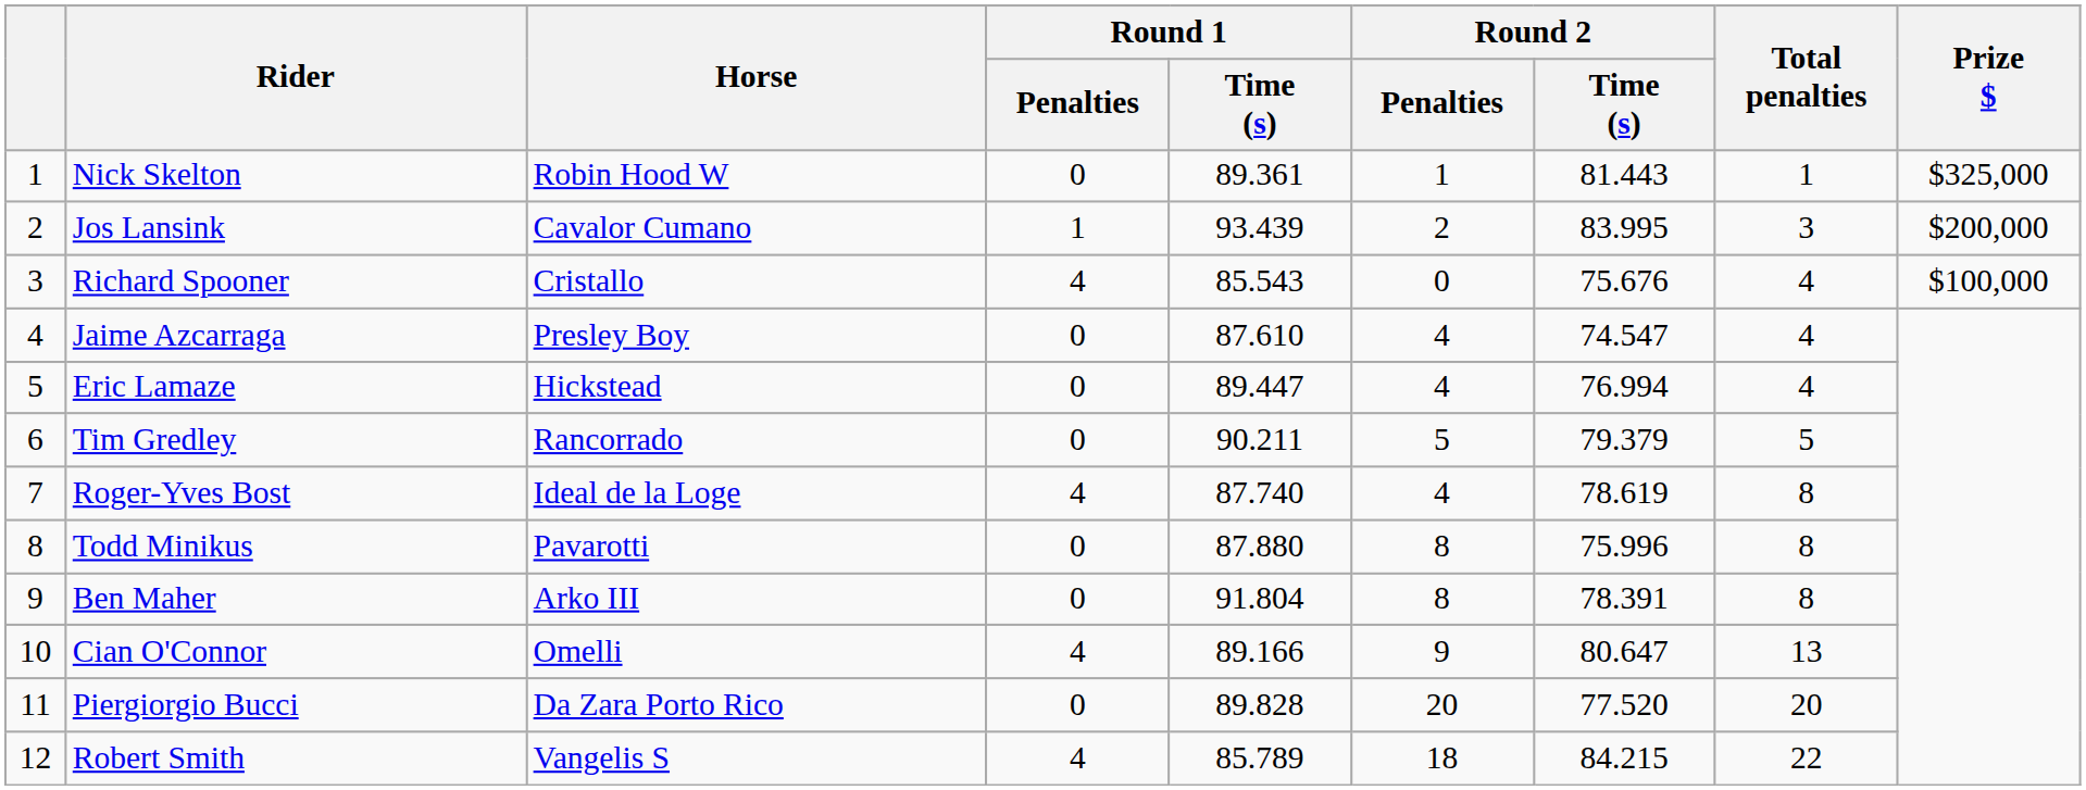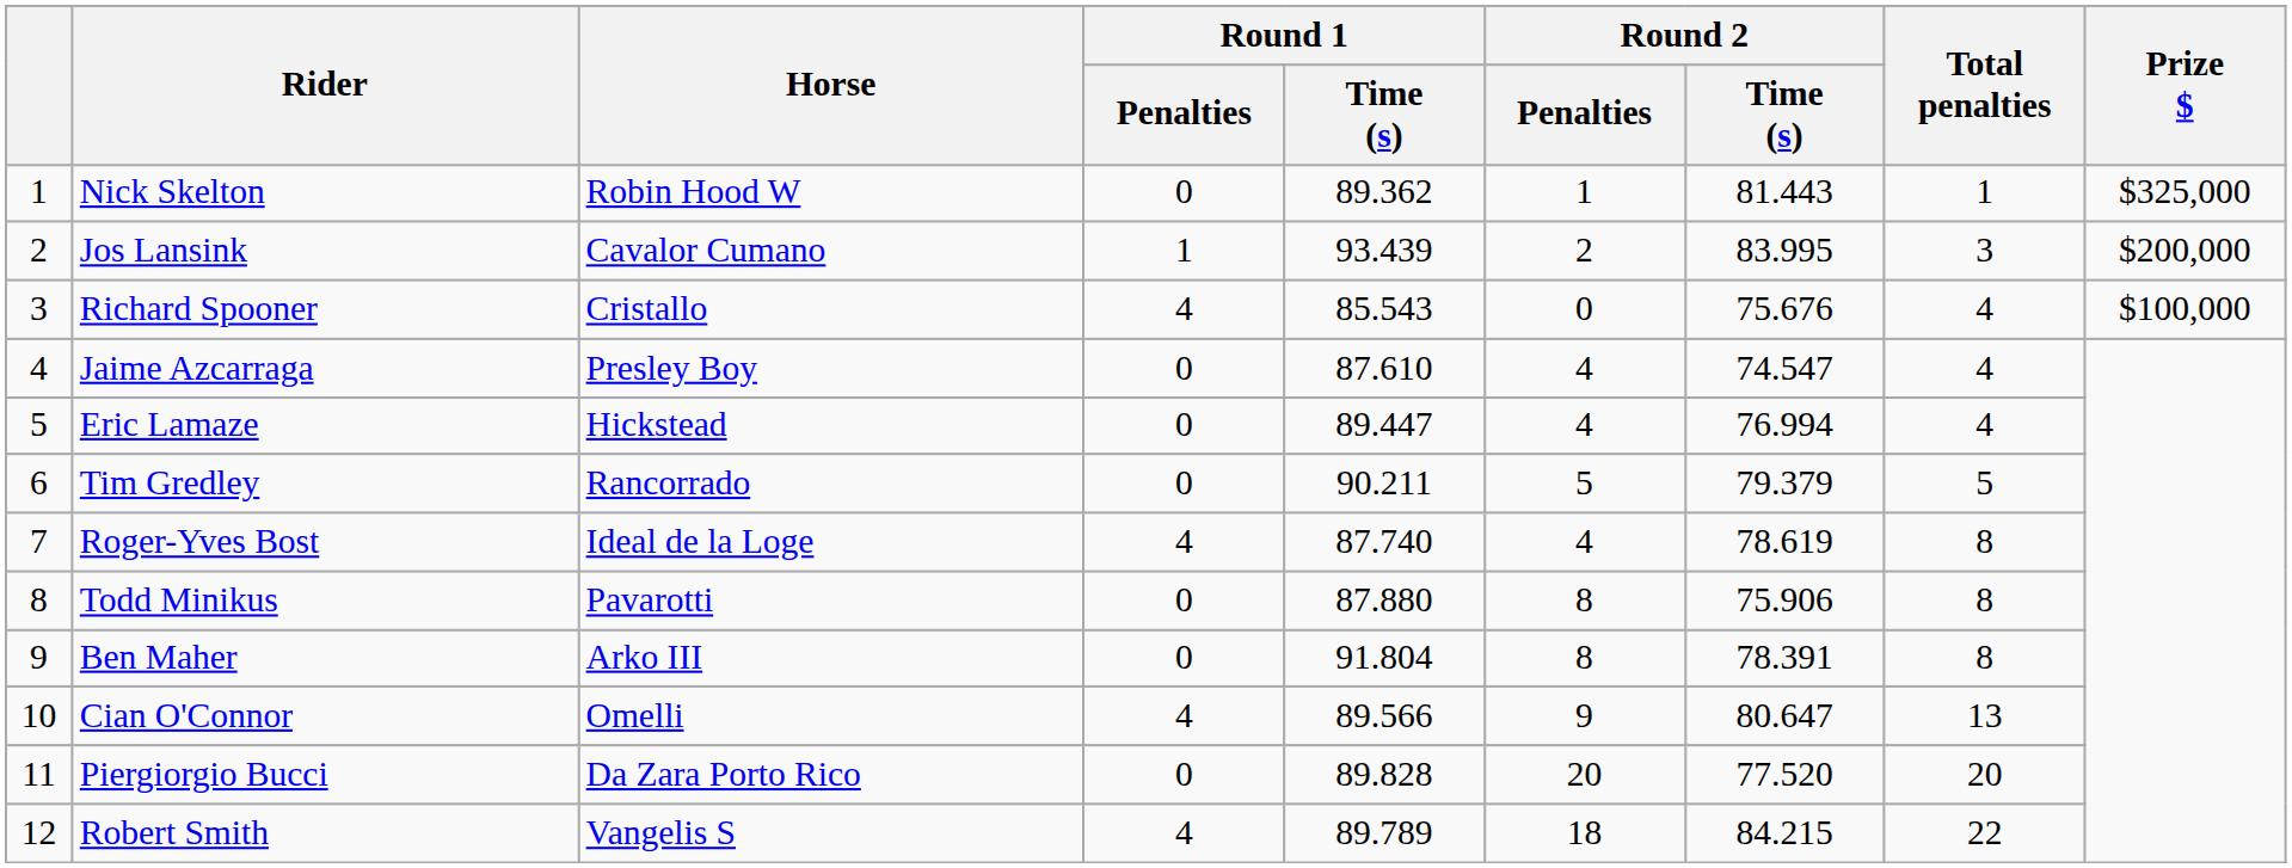Nick Skelton | Round 1 / Time (s): 89.361 -> 89.362
Todd Minikus | Round 2 / Time (s): 75.996 -> 75.906
Cian O'Connor | Round 1 / Time (s): 89.166 -> 89.566
Robert Smith | Round 1 / Time (s): 85.789 -> 89.789
